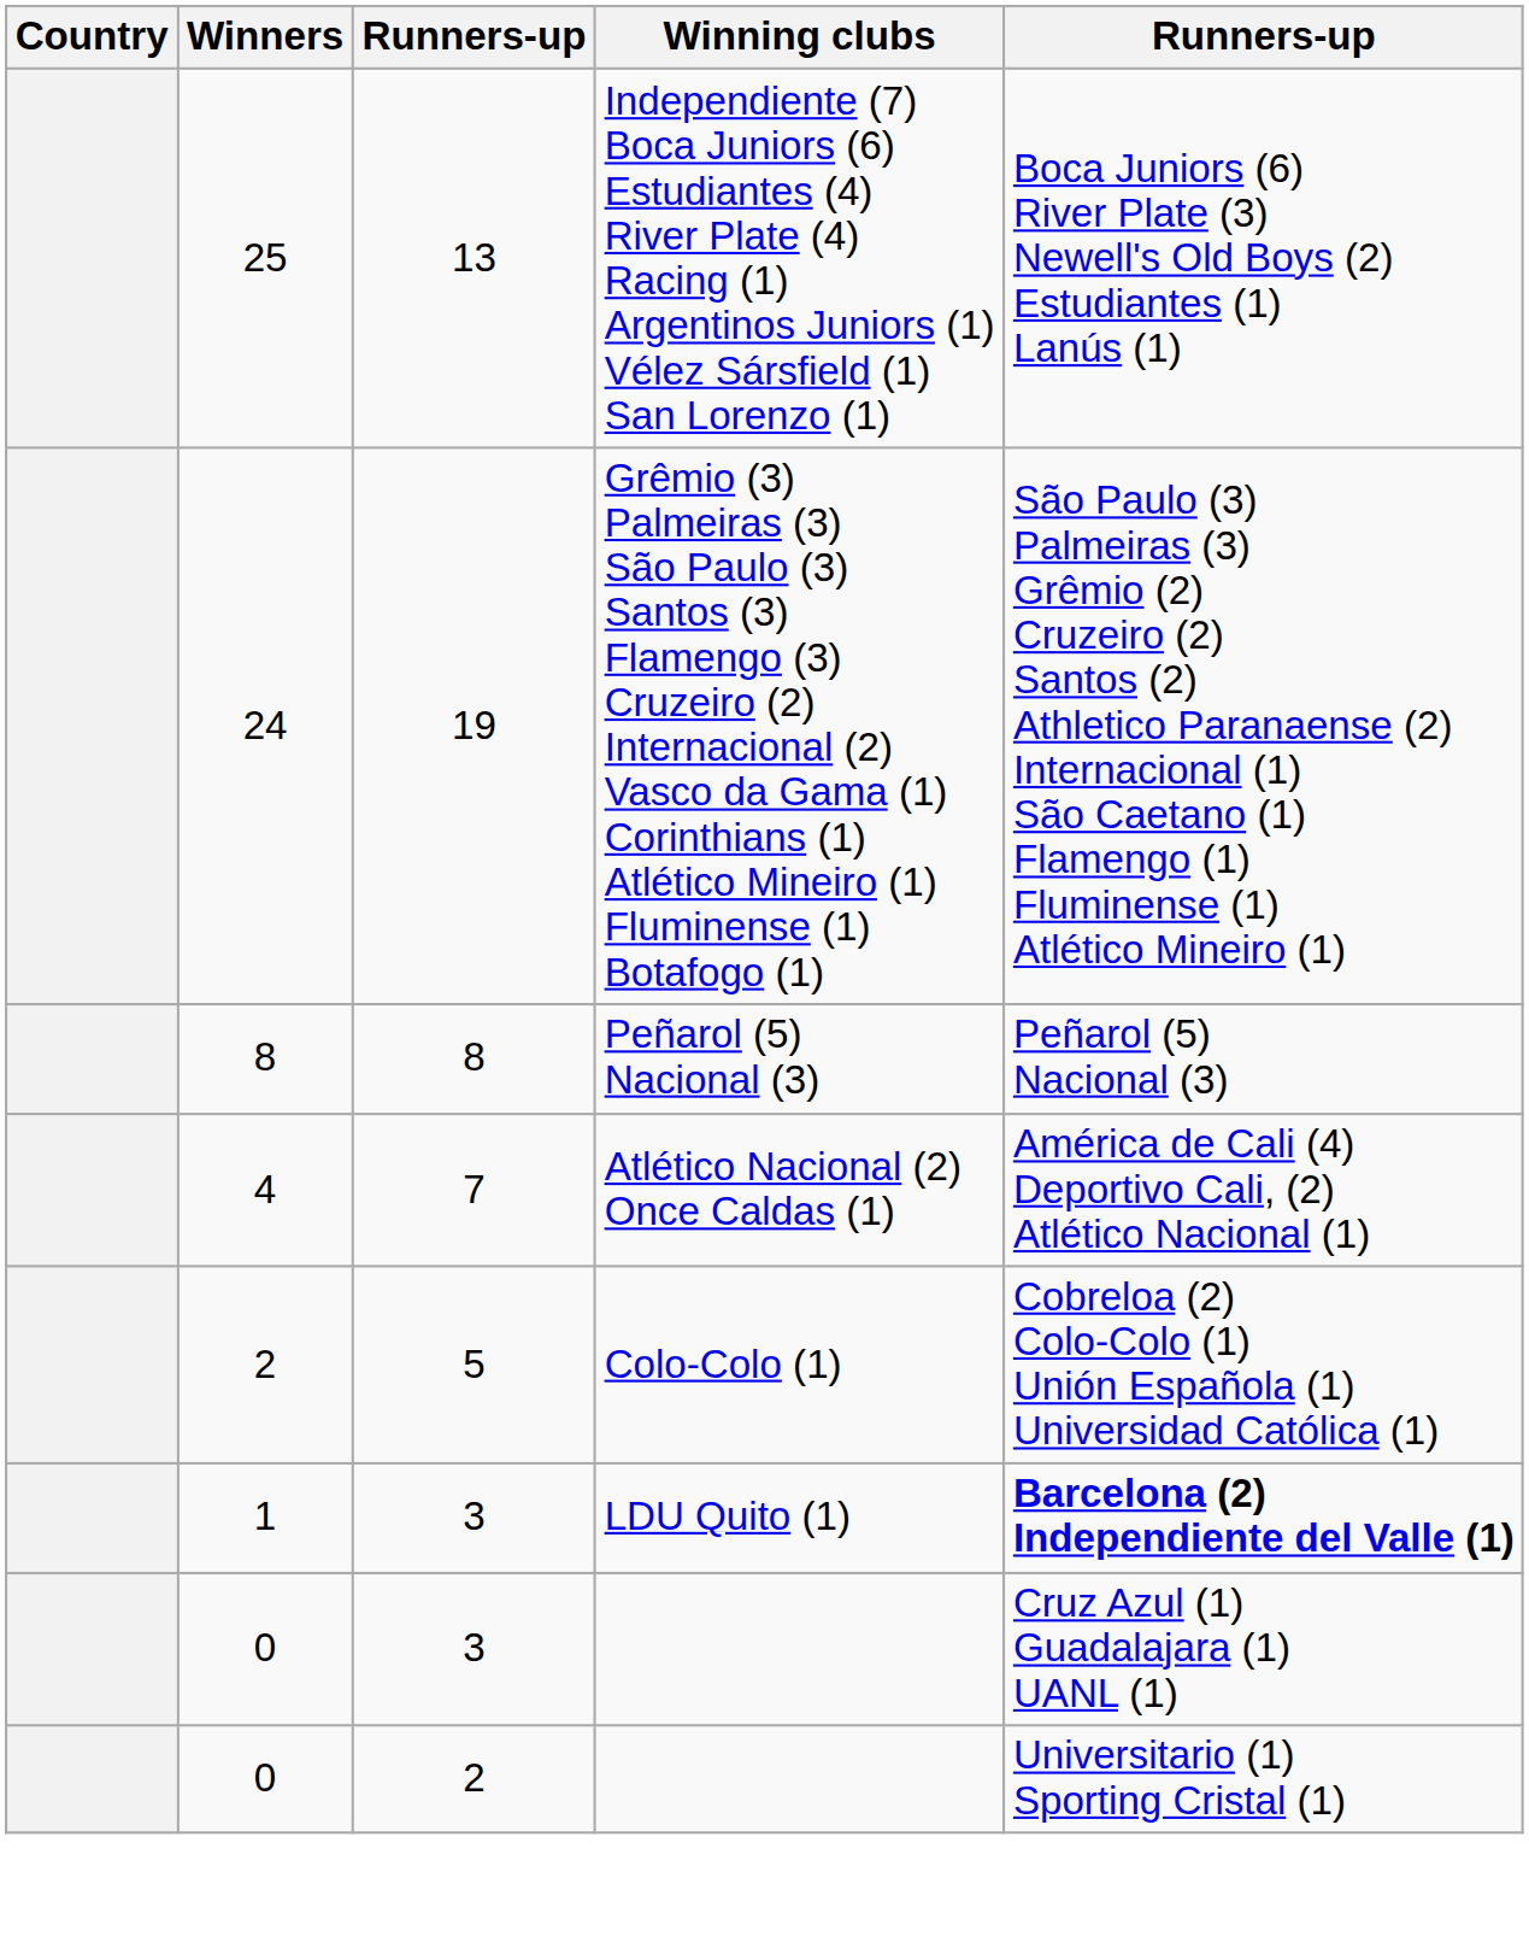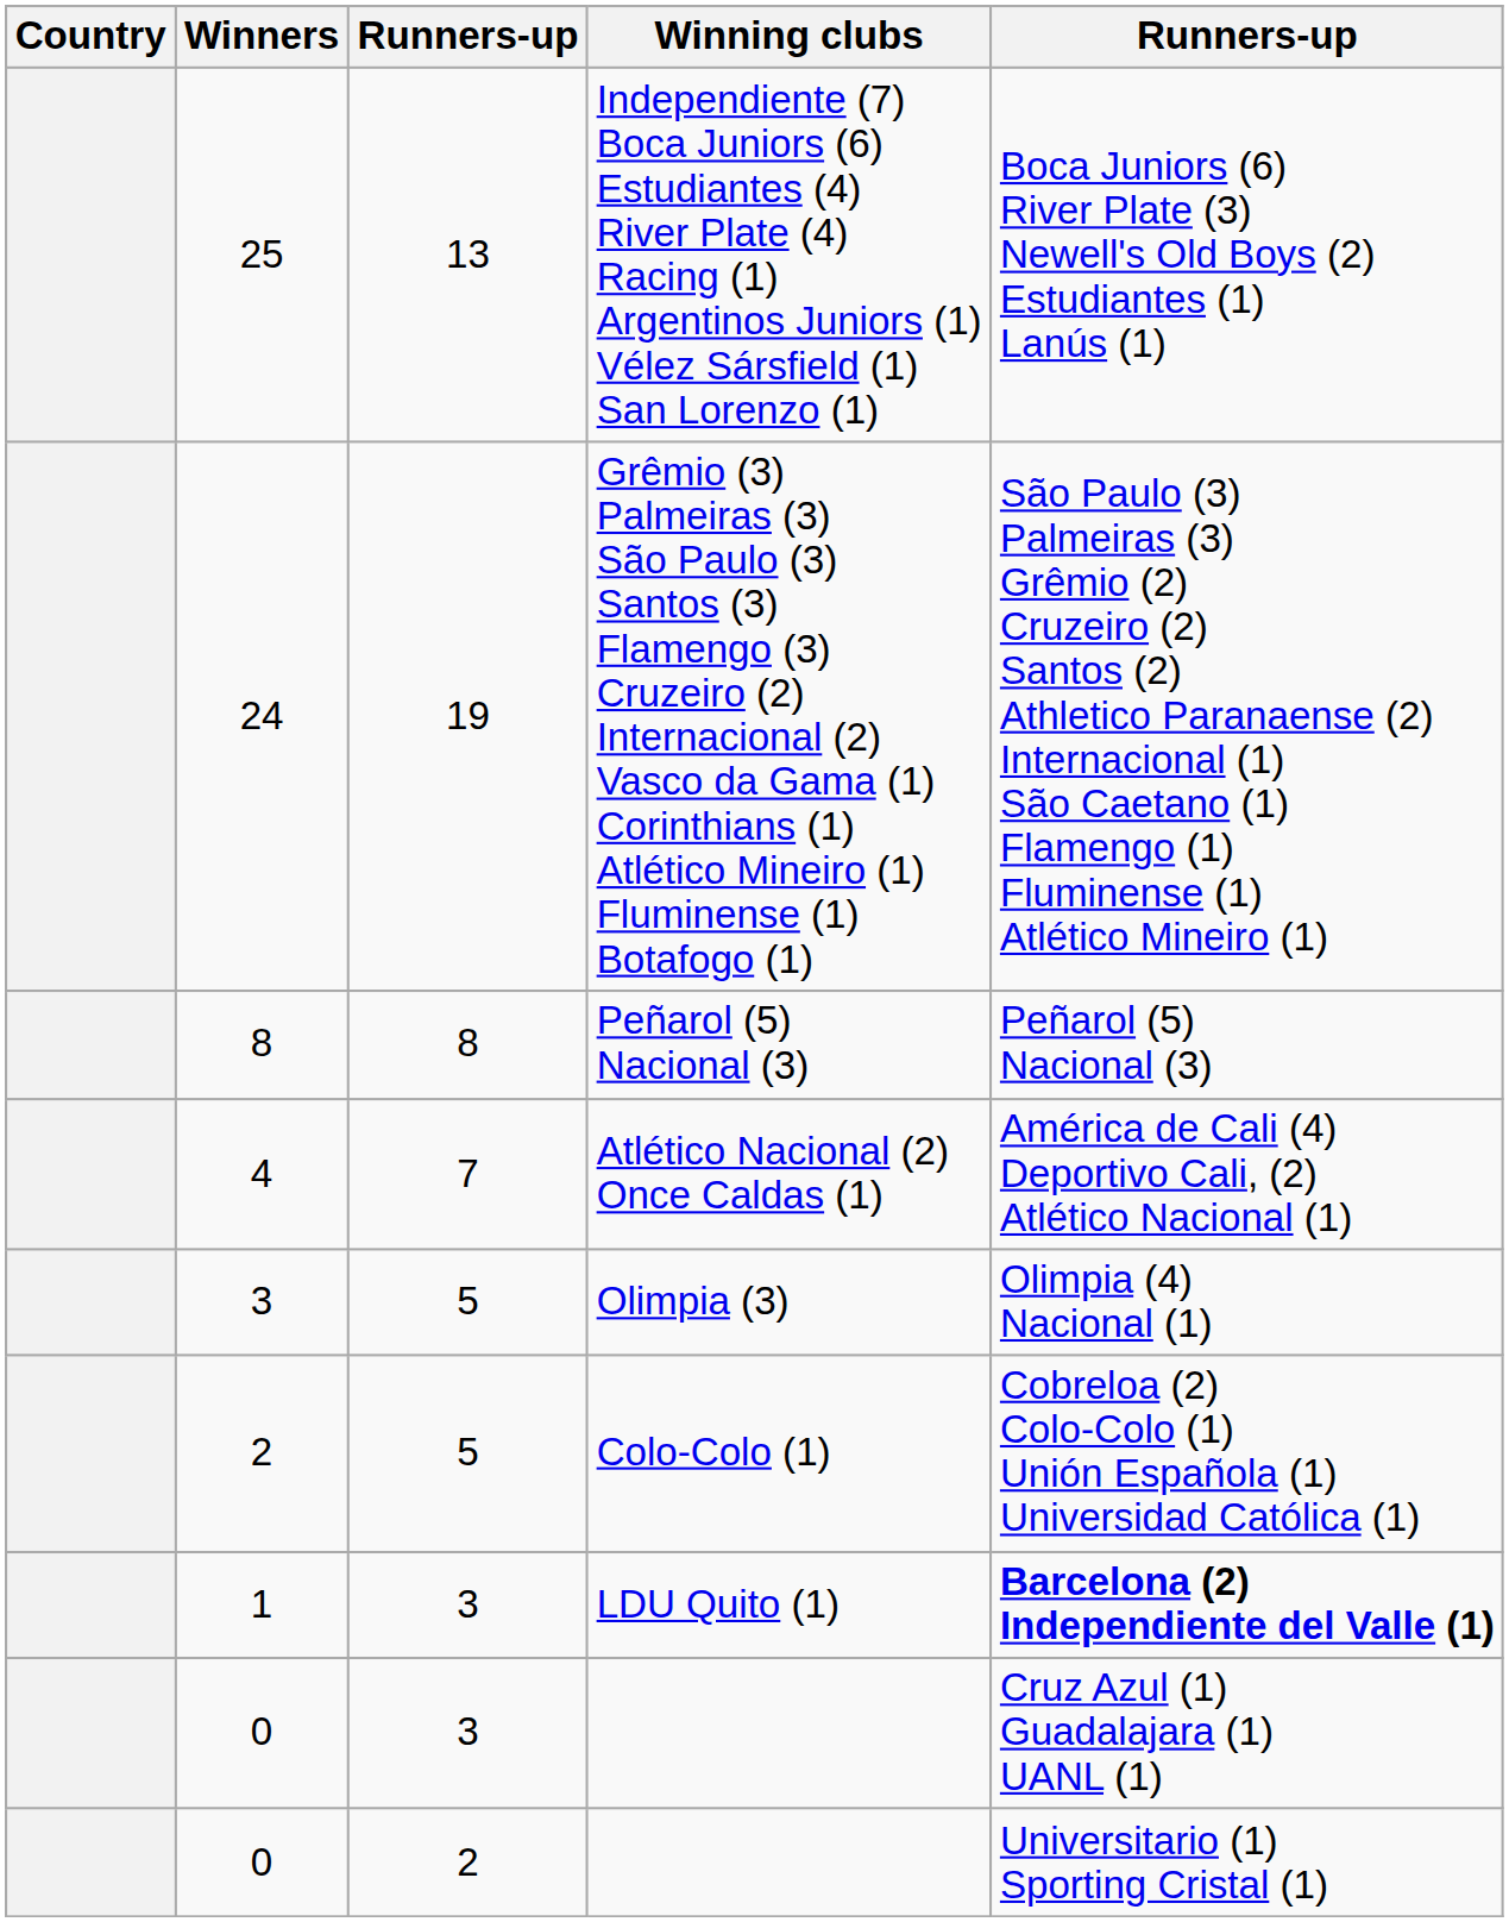+ row: 3 | 5 | Olimpia (3) | Olimpia (4) Nacional (1)
